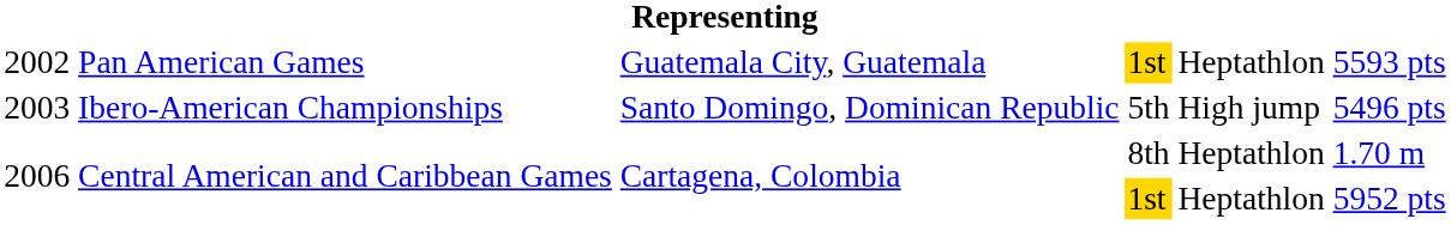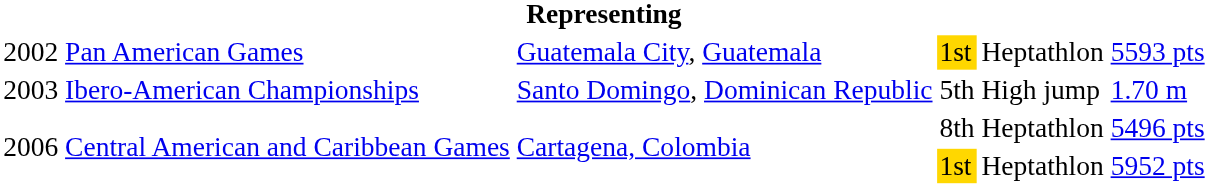2003 | column 6: 5496 pts -> 1.70 m
2006 / 8th | column 6: 1.70 m -> 5496 pts
